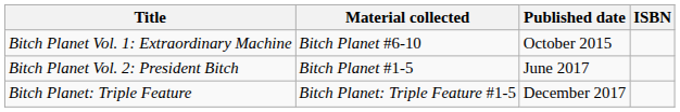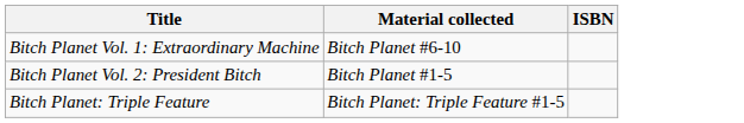- column: Published date | October 2015 | June 2017 | December 2017
